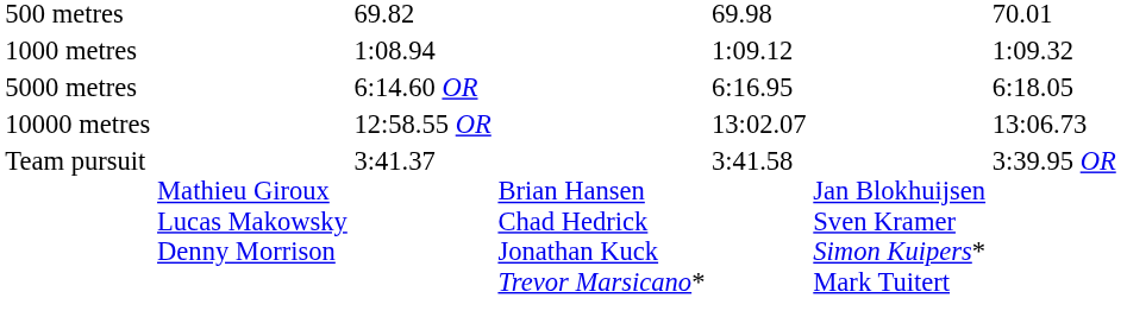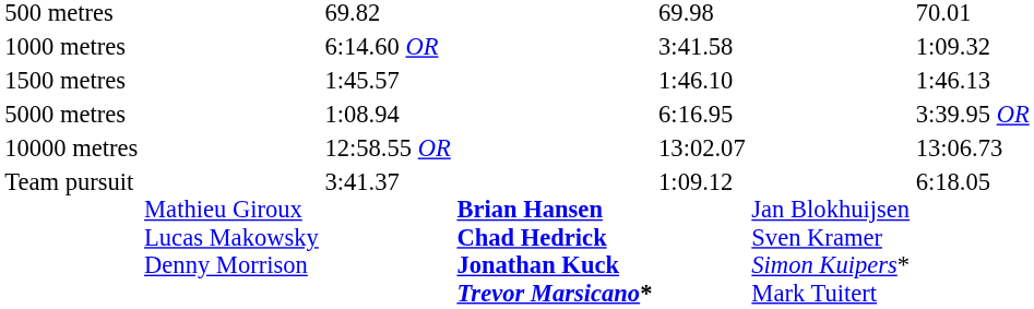1000 metres | column 3: 1:08.94 -> 6:14.60 OR
1000 metres | column 5: 1:09.12 -> 3:41.58
+ row: 1500 metres | 1:45.57 | 1:46.10 | 1:46.13
5000 metres | column 3: 6:14.60 OR -> 1:08.94
5000 metres | column 7: 6:18.05 -> 3:39.95 OR
Team pursuit | column 4: normal -> bold
Team pursuit | column 5: 3:41.58 -> 1:09.12
Team pursuit | column 7: 3:39.95 OR -> 6:18.05
